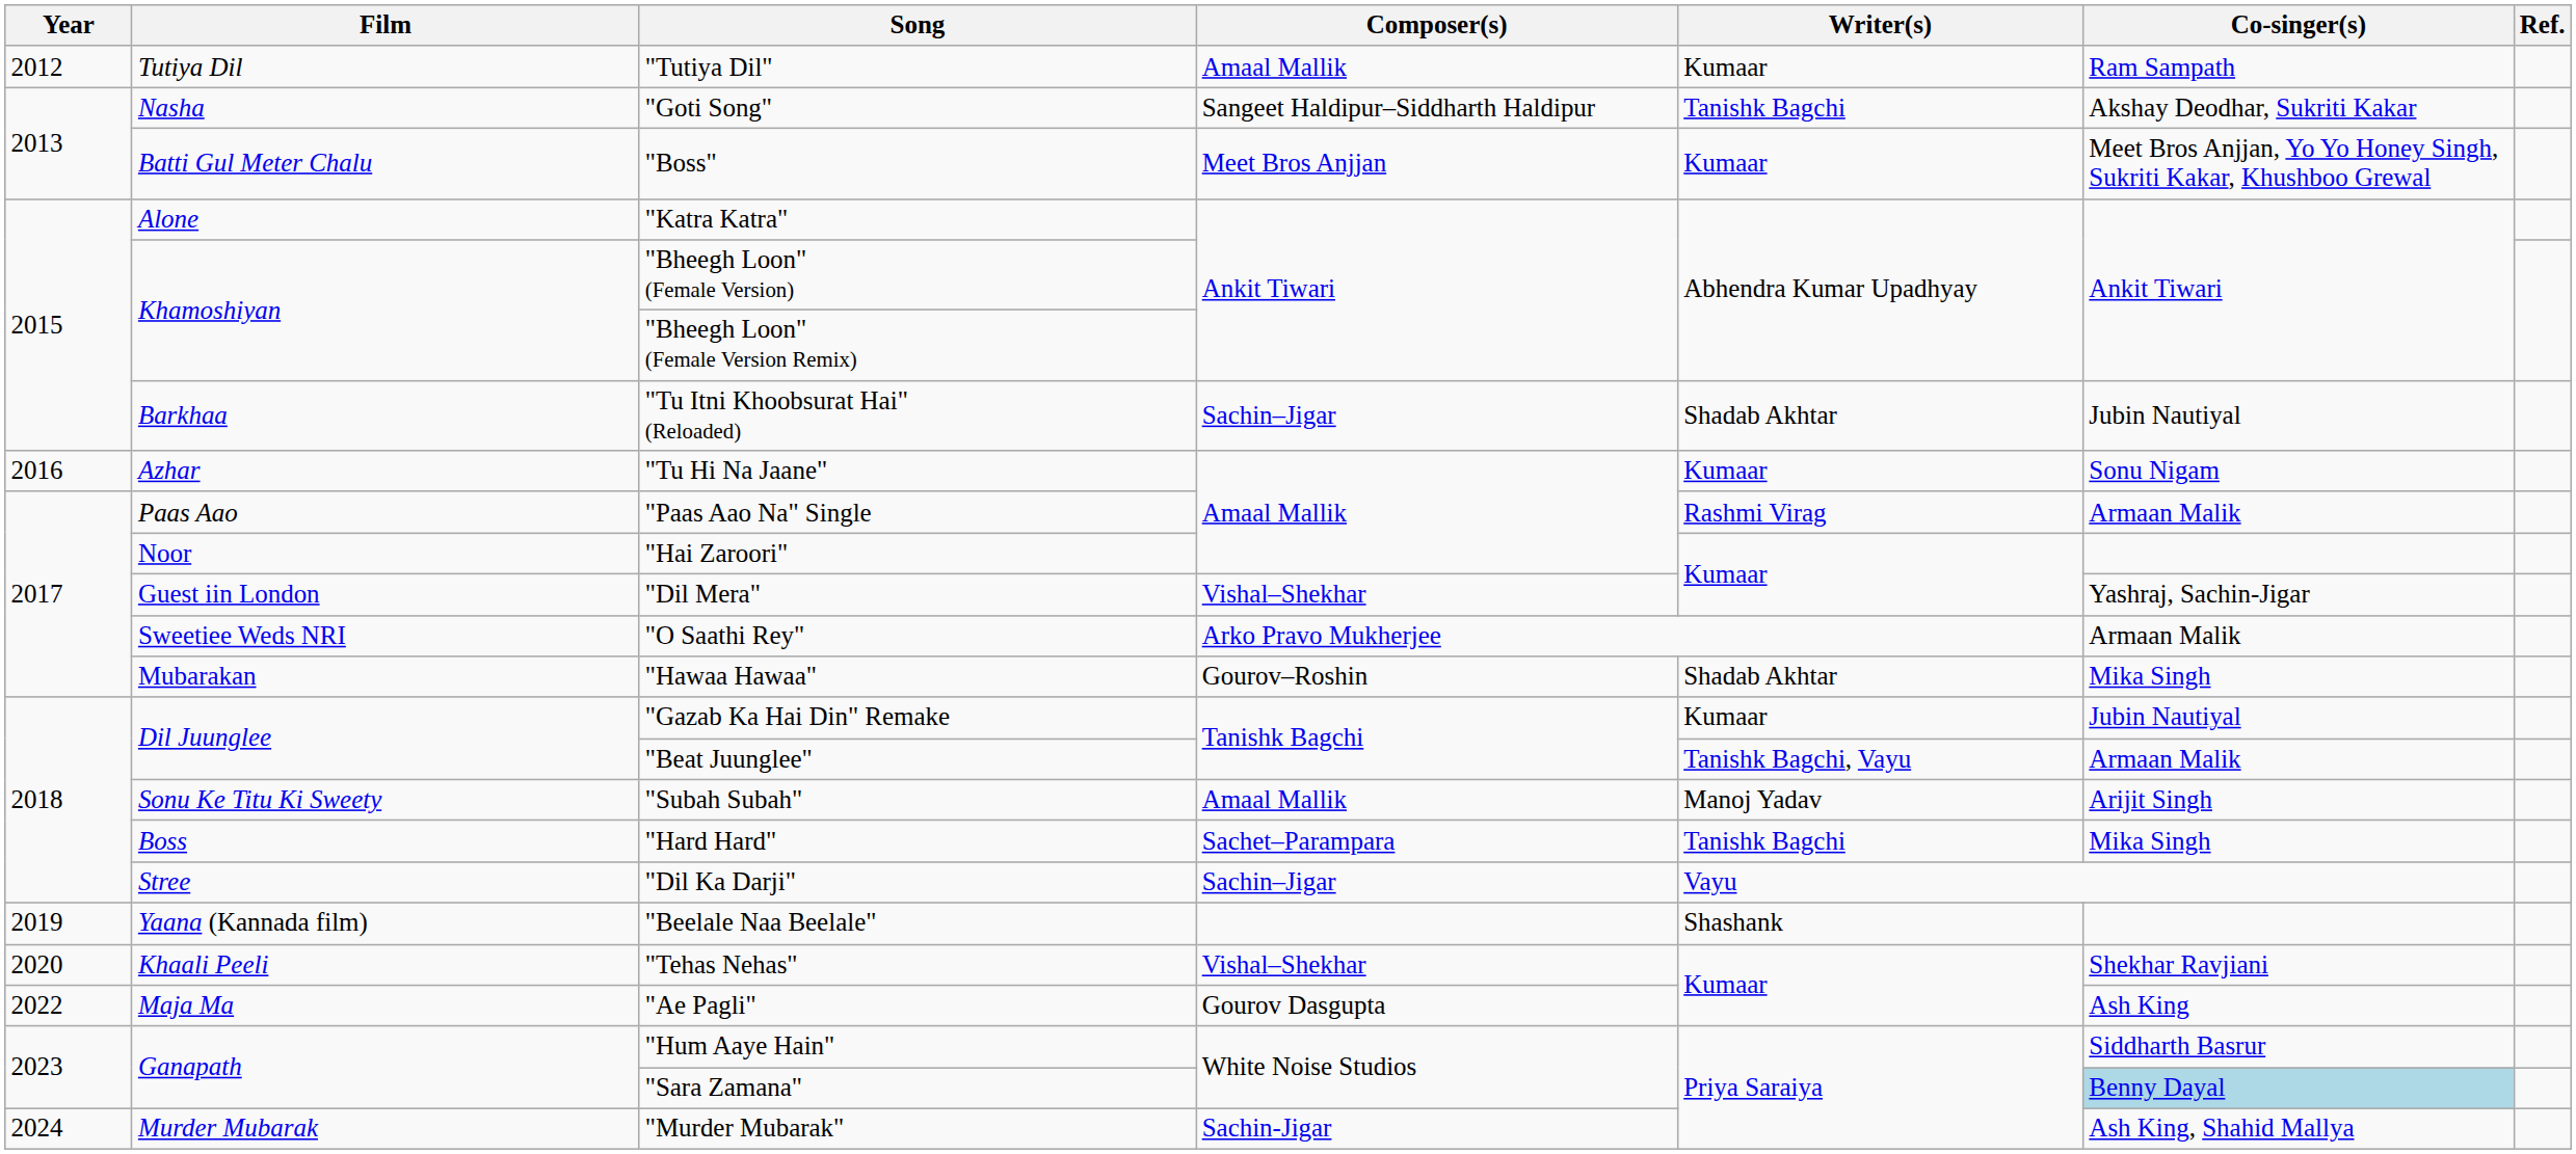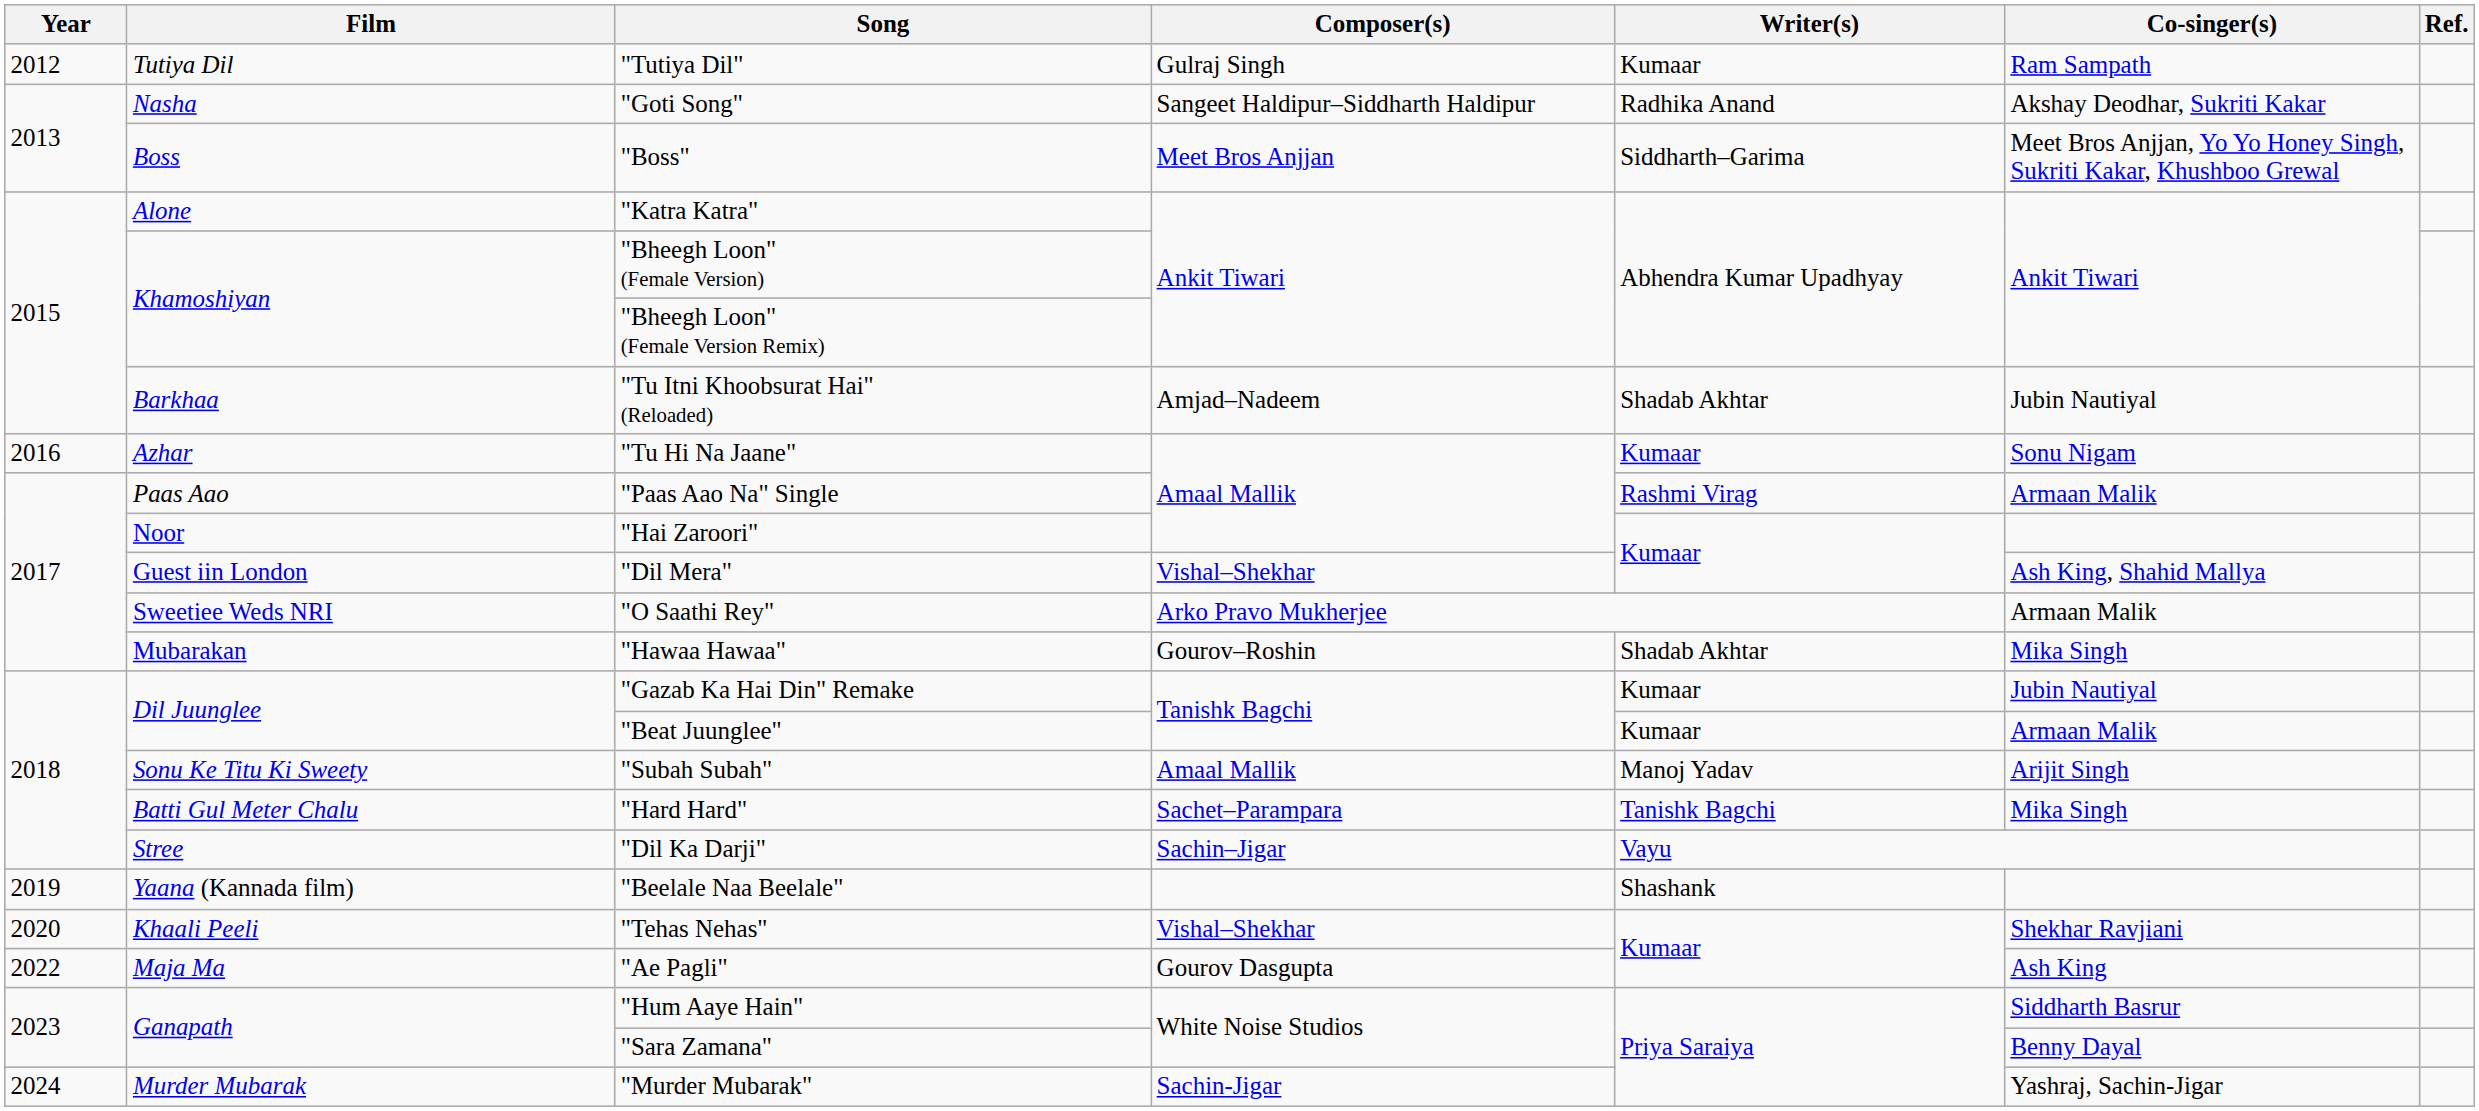"Tutiya Dil" | Composer(s): Amaal Mallik -> Gulraj Singh
"Goti Song" | Writer(s): Tanishk Bagchi -> Radhika Anand
"Boss" | Film: Batti Gul Meter Chalu -> Boss
"Boss" | Writer(s): Kumaar -> Siddharth–Garima
"Tu Itni Khoobsurat Hai" (Reloaded) | Composer(s): Sachin–Jigar -> Amjad–Nadeem
"Dil Mera" | Co-singer(s): Yashraj, Sachin-Jigar -> Ash King, Shahid Mallya
"Beat Juunglee" | Writer(s): Tanishk Bagchi, Vayu -> Kumaar
"Hard Hard" | Film: Boss -> Batti Gul Meter Chalu
"Sara Zamana" | Co-singer(s): lightblue background -> no background
"Murder Mubarak" | Co-singer(s): Ash King, Shahid Mallya -> Yashraj, Sachin-Jigar
